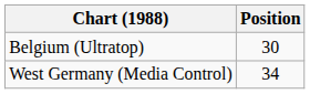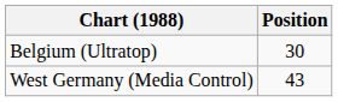West Germany (Media Control) | Position: 34 -> 43
